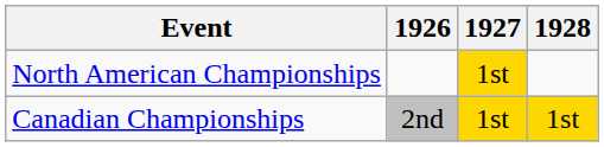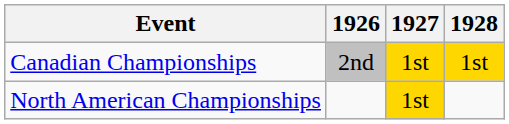rows swapped: North American Championships <-> Canadian Championships
